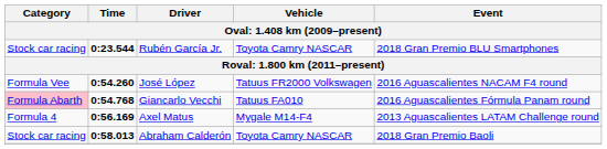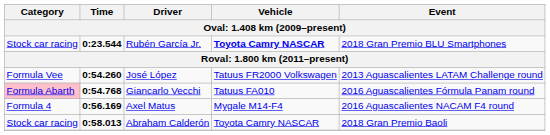Rubén García Jr. | Vehicle: normal -> bold
José López | Event: 2016 Aguascalientes NACAM F4 round -> 2013 Aguascalientes LATAM Challenge round
Axel Matus | Event: 2013 Aguascalientes LATAM Challenge round -> 2016 Aguascalientes NACAM F4 round
